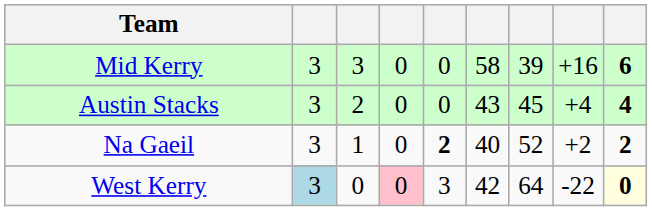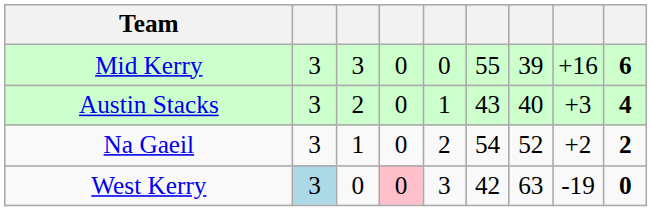Mid Kerry | column 6: 58 -> 55
Austin Stacks | column 5: 0 -> 1
Austin Stacks | column 7: 45 -> 40
Austin Stacks | column 8: +4 -> +3
Na Gaeil | column 5: bold -> normal
Na Gaeil | column 6: 40 -> 54
West Kerry | column 7: 64 -> 63
West Kerry | column 8: -22 -> -19
West Kerry | column 9: lightyellow background -> no background
